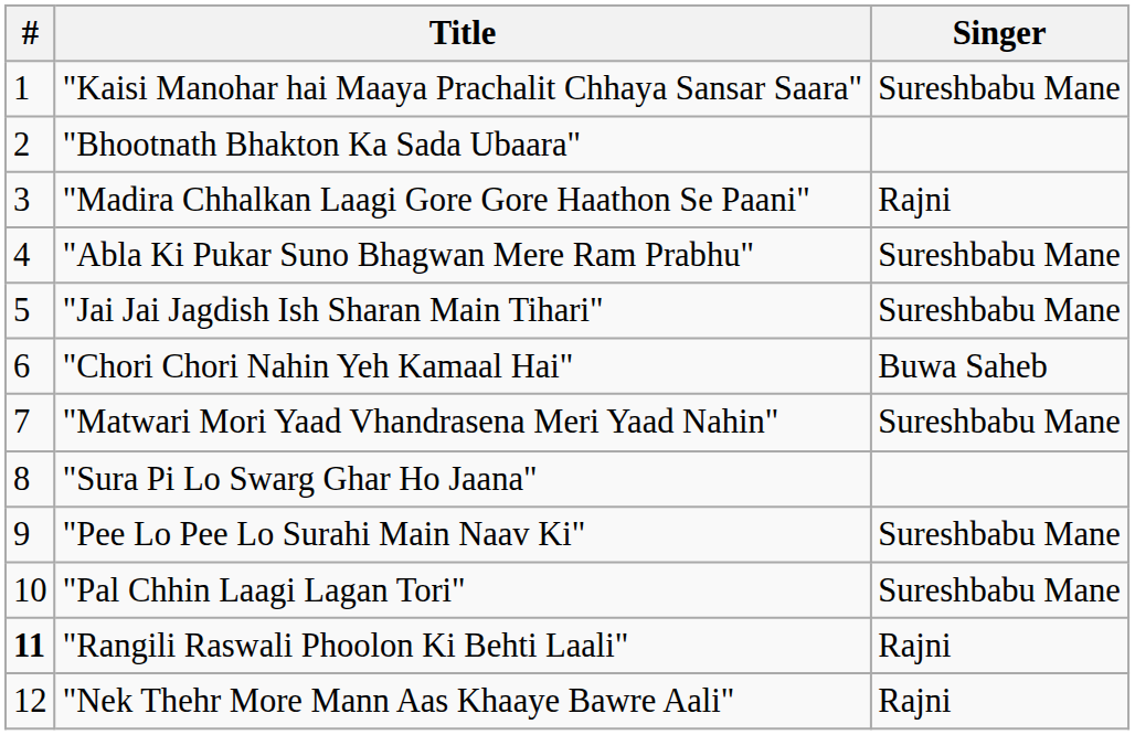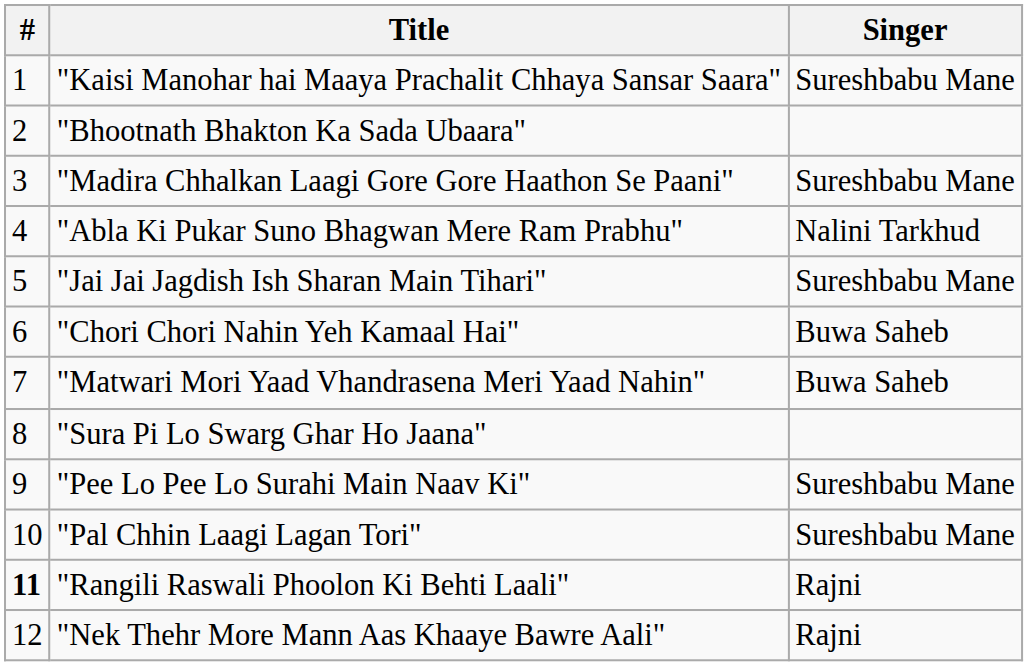"Madira Chhalkan Laagi Gore Gore Haathon Se Paani" | Singer: Rajni -> Sureshbabu Mane
"Abla Ki Pukar Suno Bhagwan Mere Ram Prabhu" | Singer: Sureshbabu Mane -> Nalini Tarkhud
"Matwari Mori Yaad Vhandrasena Meri Yaad Nahin" | Singer: Sureshbabu Mane -> Buwa Saheb
